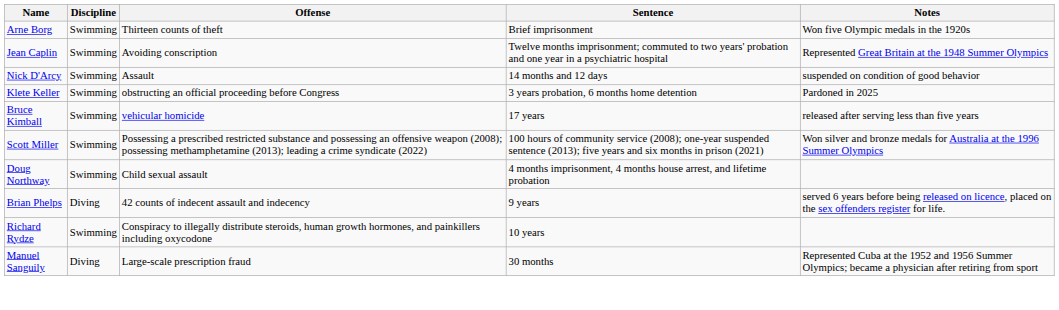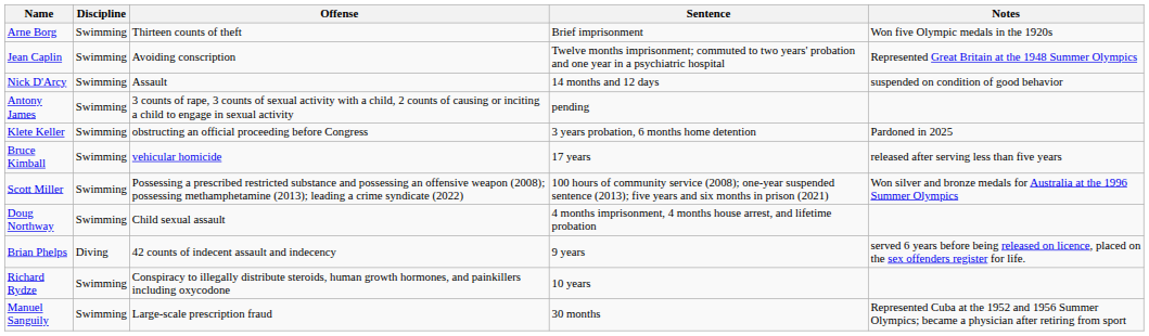+ row: Antony James | Swimming | 3 counts of rape, 3 counts of sexual activity with a child, 2 counts of causing or inciting a child to engage in sexual activity | pending
Manuel Sanguily | Discipline: Diving -> Swimming
